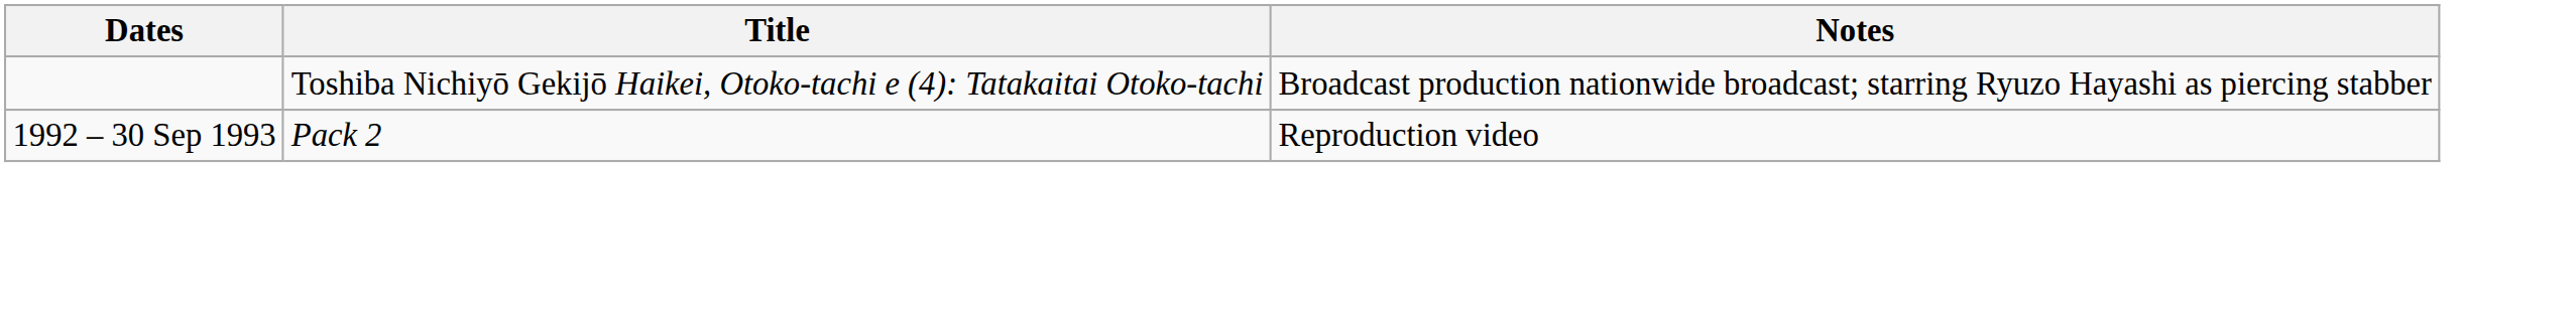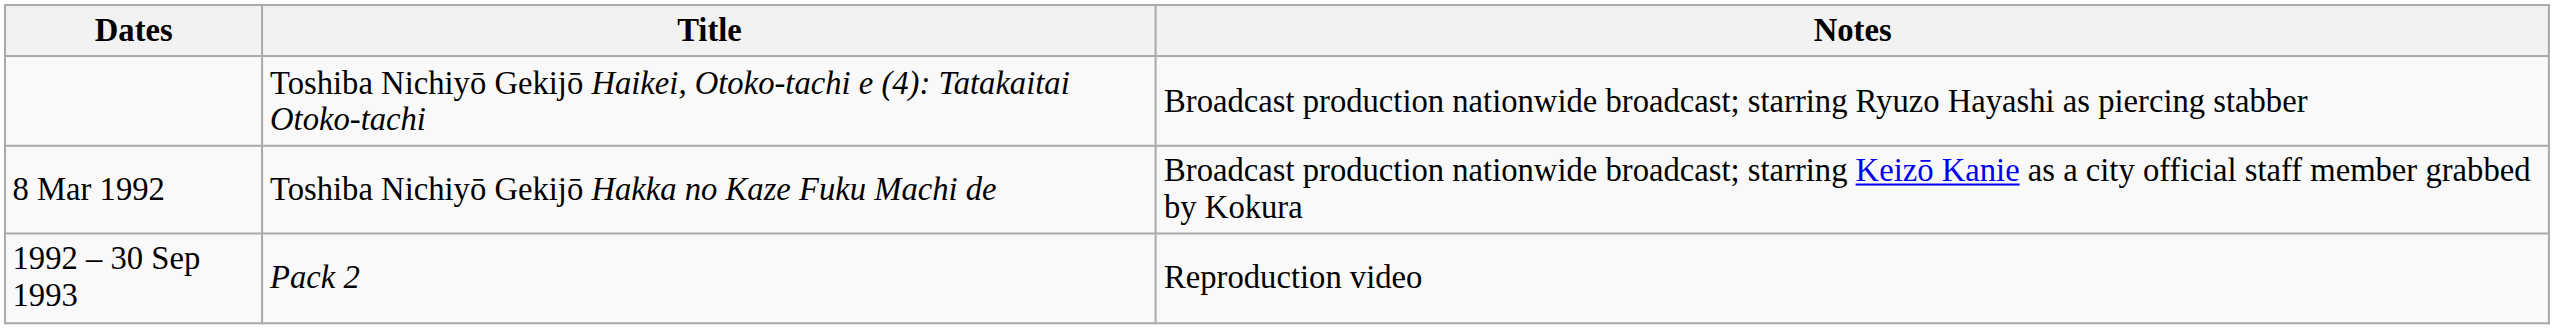+ row: 8 Mar 1992 | Toshiba Nichiyō Gekijō Hakka no Kaze Fuku Machi de | Broadcast production nationwide broadcast; starring Keizō Kanie as a city official staff member grabbed by Kokura
